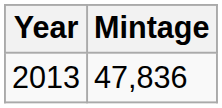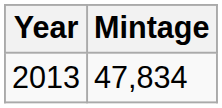2013 | Mintage: 47,836 -> 47,834
